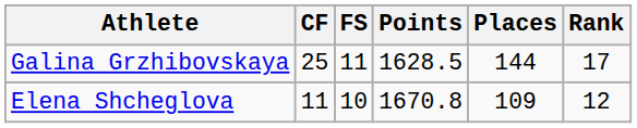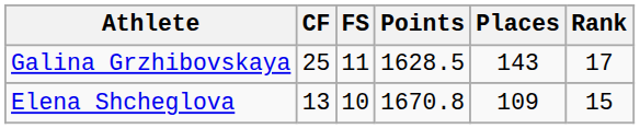Galina Grzhibovskaya | Places: 144 -> 143
Elena Shcheglova | CF: 11 -> 13
Elena Shcheglova | Rank: 12 -> 15
